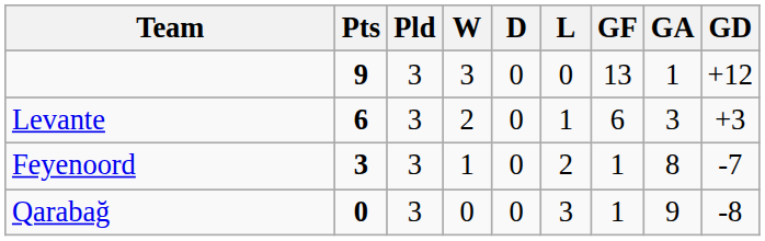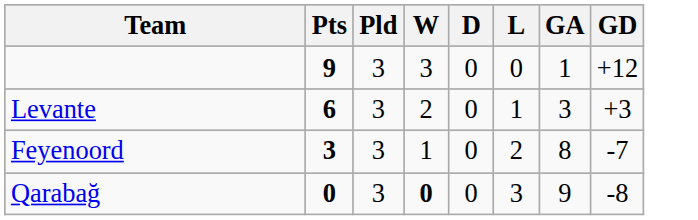- column: GF | 13 | 6 | 1 | 1
Qarabağ | W: normal -> bold
